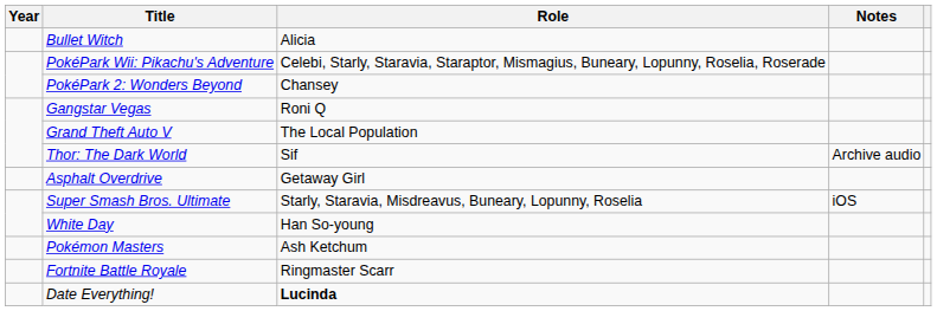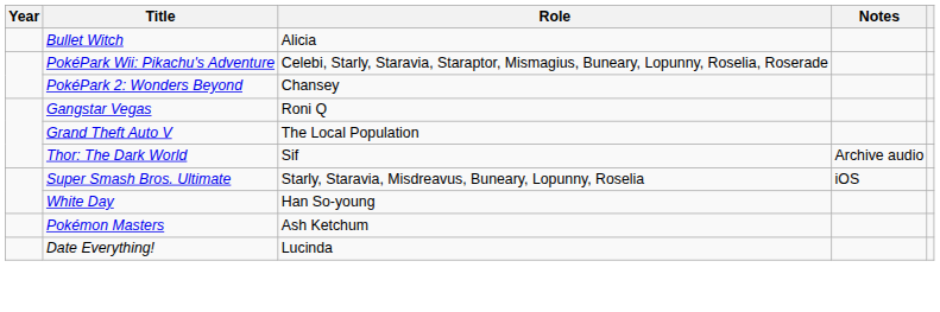- row: Asphalt Overdrive | Getaway Girl
- row: Fortnite Battle Royale | Ringmaster Scarr
Date Everything! | Role: bold -> normal
